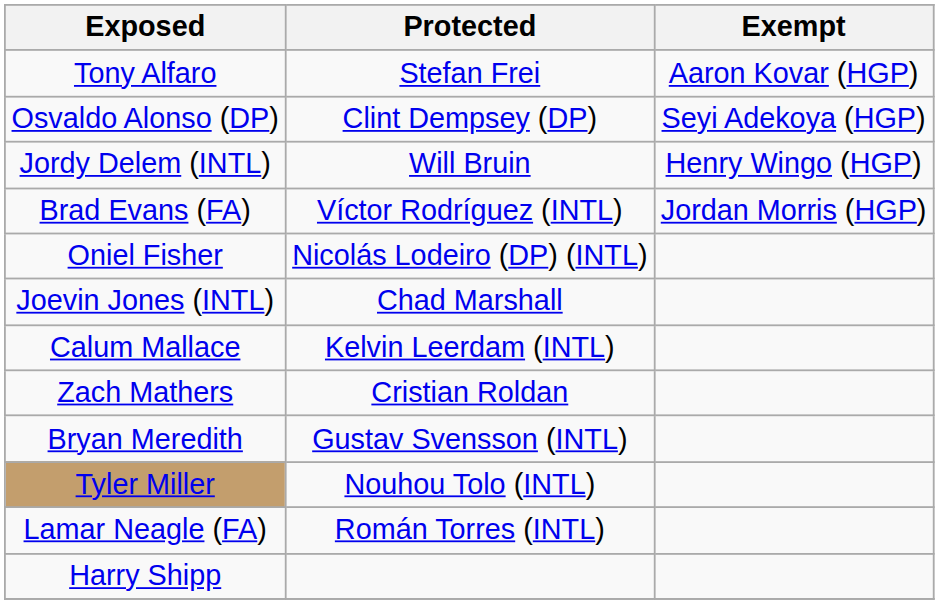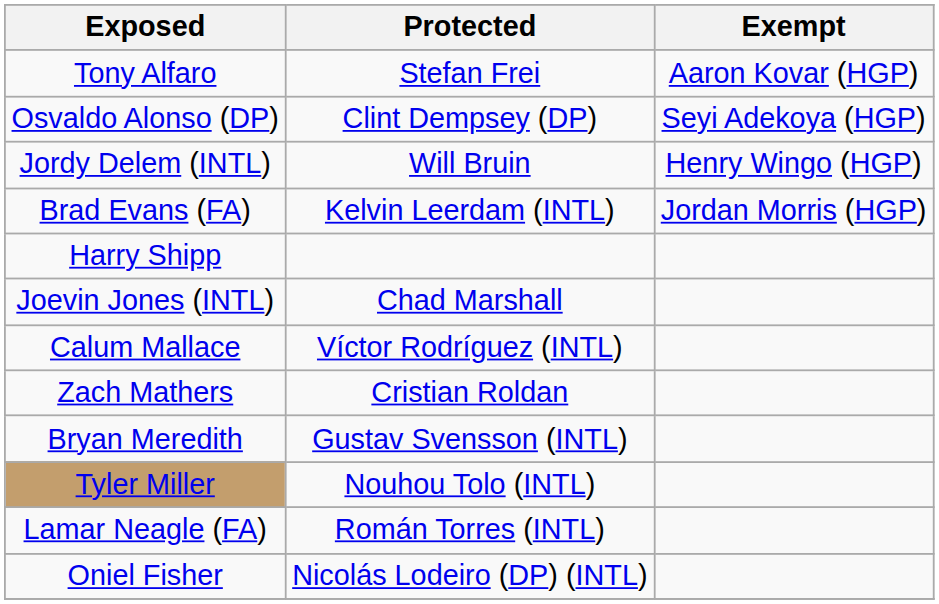Brad Evans (FA) | Protected: Víctor Rodríguez (INTL) -> Kelvin Leerdam (INTL)
rows swapped: Oniel Fisher <-> Harry Shipp
Calum Mallace | Protected: Kelvin Leerdam (INTL) -> Víctor Rodríguez (INTL)
